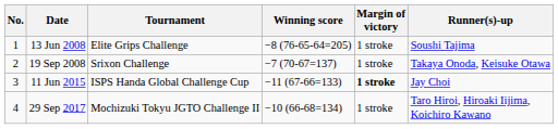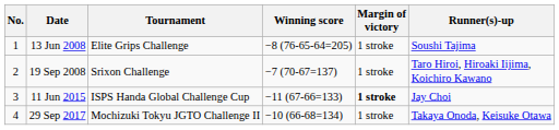19 Sep 2008 | Runner(s)-up: Takaya Onoda, Keisuke Otawa -> Taro Hiroi, Hiroaki Iijima, Koichiro Kawano
29 Sep 2017 | Runner(s)-up: Taro Hiroi, Hiroaki Iijima, Koichiro Kawano -> Takaya Onoda, Keisuke Otawa
